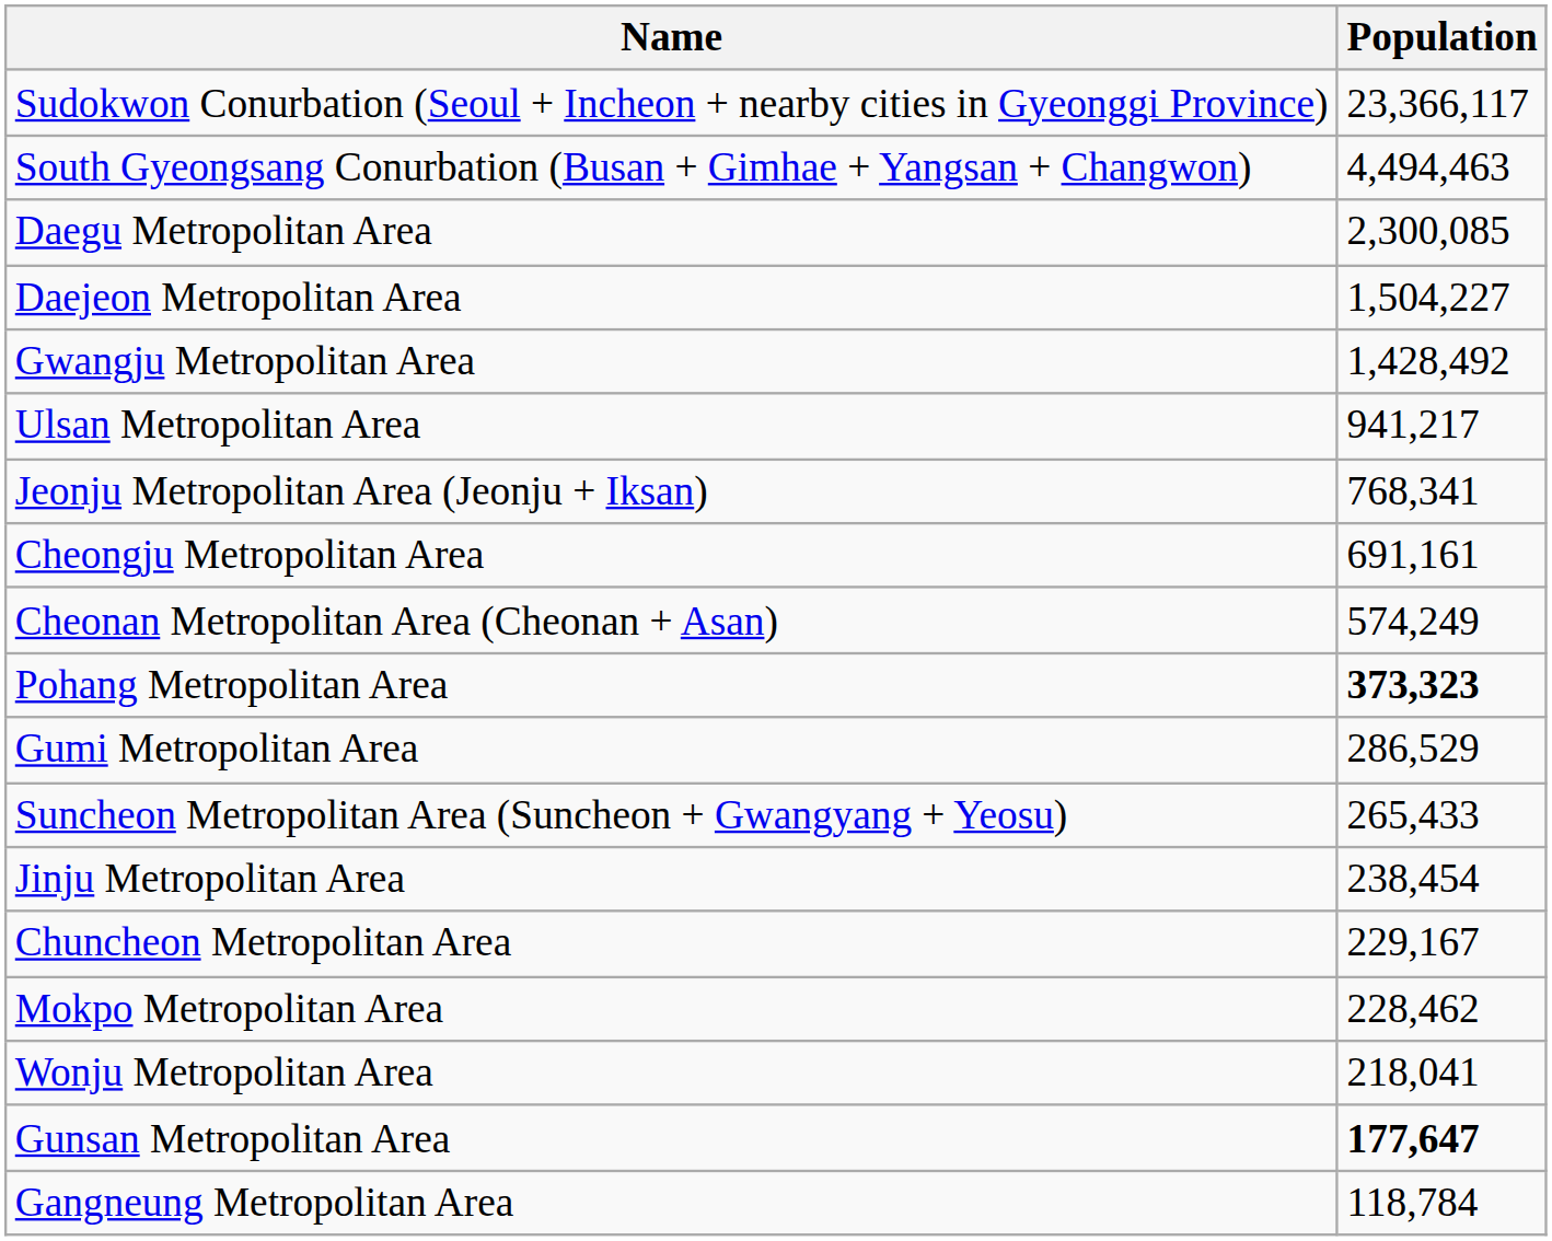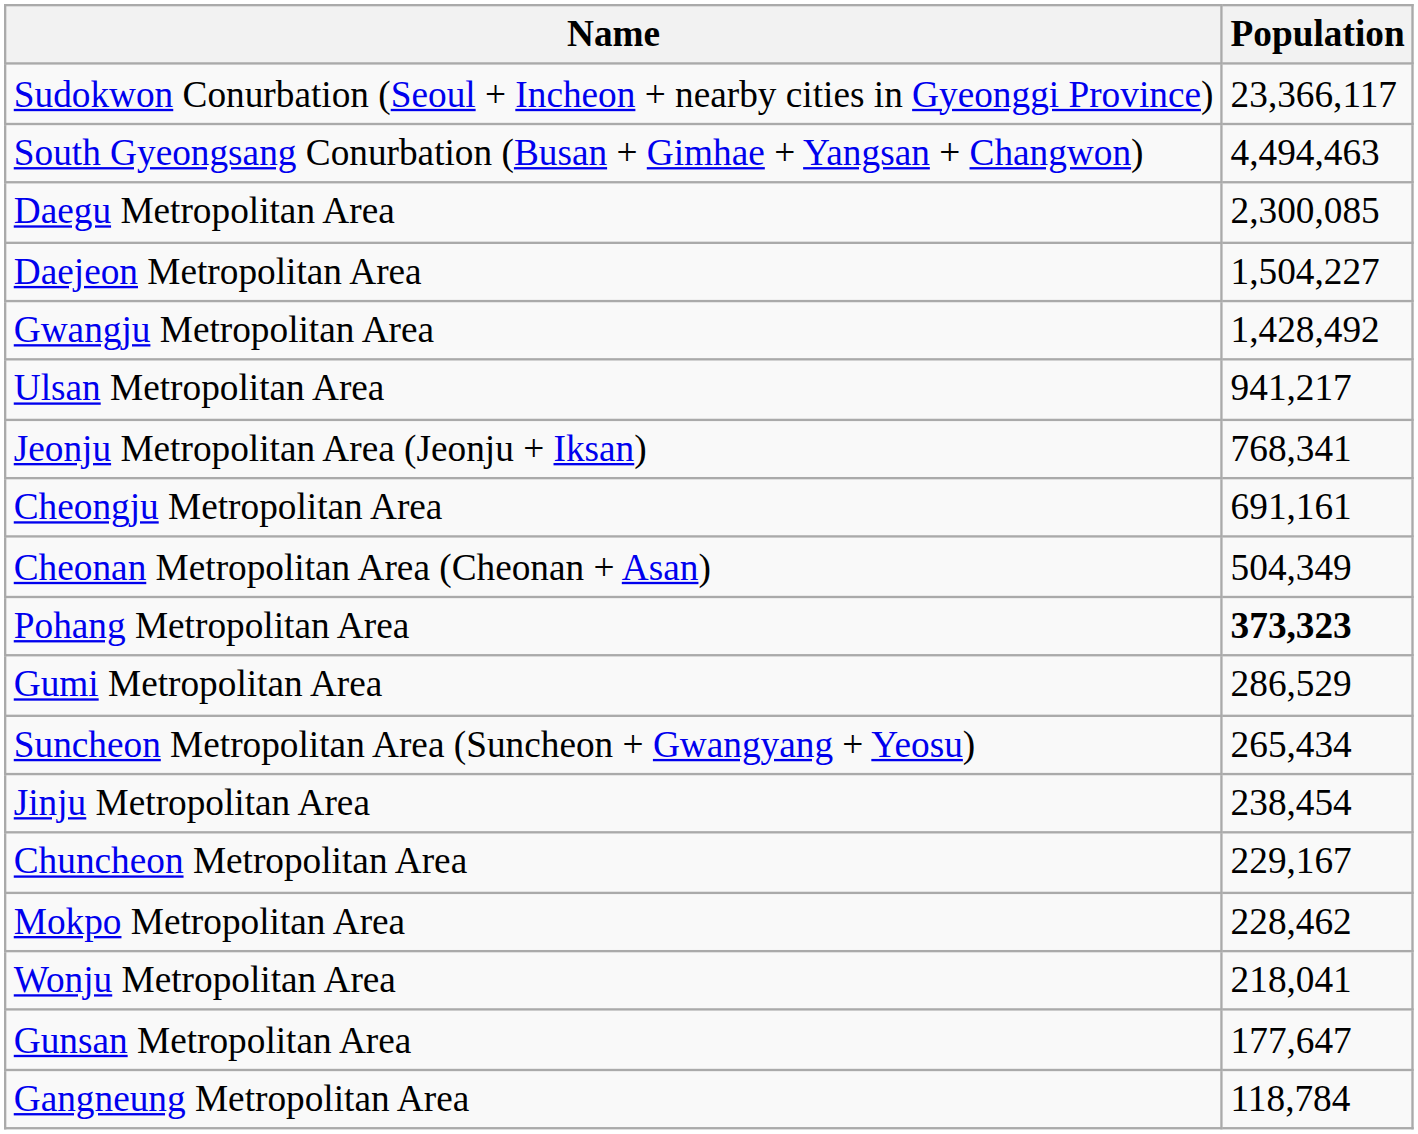Cheonan Metropolitan Area (Cheonan + Asan) | Population: 574,249 -> 504,349
Suncheon Metropolitan Area (Suncheon + Gwangyang + Yeosu) | Population: 265,433 -> 265,434
Gunsan Metropolitan Area | Population: bold -> normal
